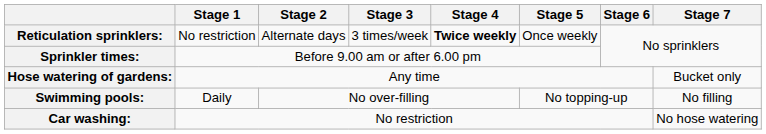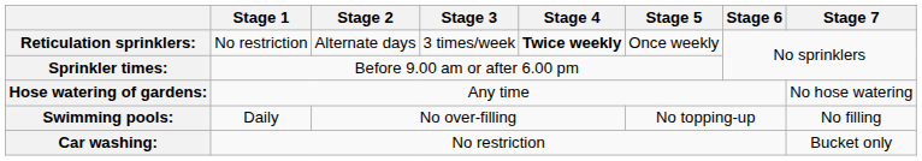Hose watering of gardens: | Stage 7: Bucket only -> No hose watering
Car washing: | Stage 7: No hose watering -> Bucket only
